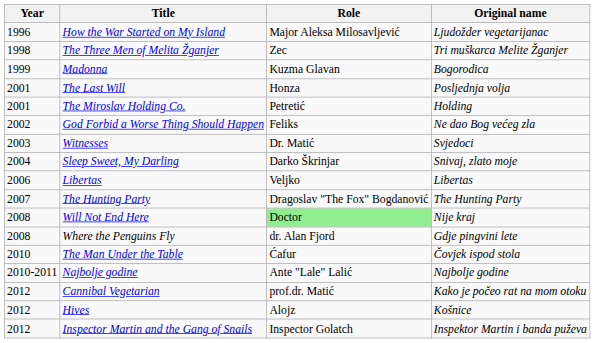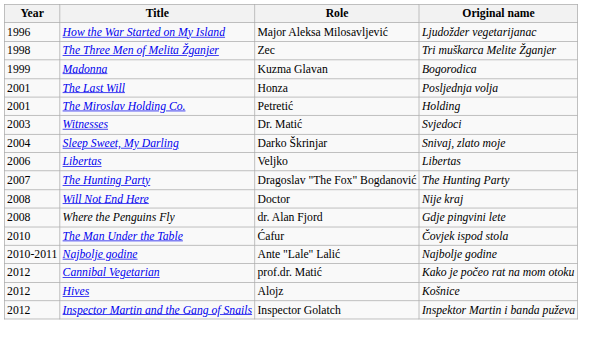- row: 2002 | God Forbid a Worse Thing Should Happen | Feliks | Ne dao Bog većeg zla
Will Not End Here | Role: lightgreen background -> no background
